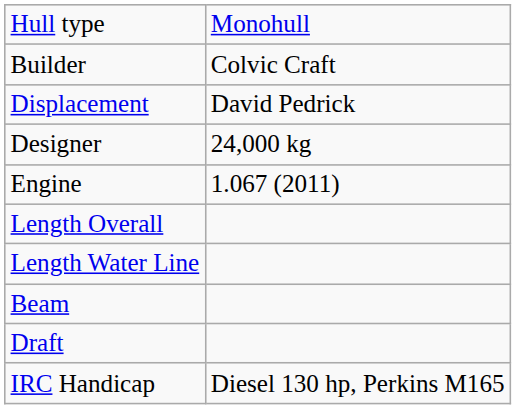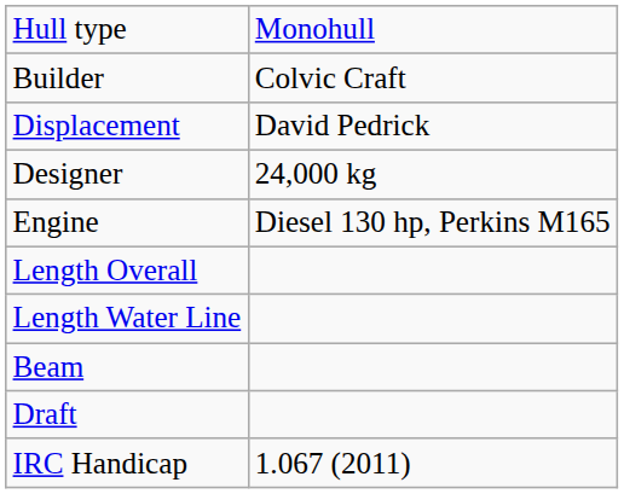Engine | column 2: 1.067 (2011) -> Diesel 130 hp, Perkins M165
IRC Handicap | column 2: Diesel 130 hp, Perkins M165 -> 1.067 (2011)
